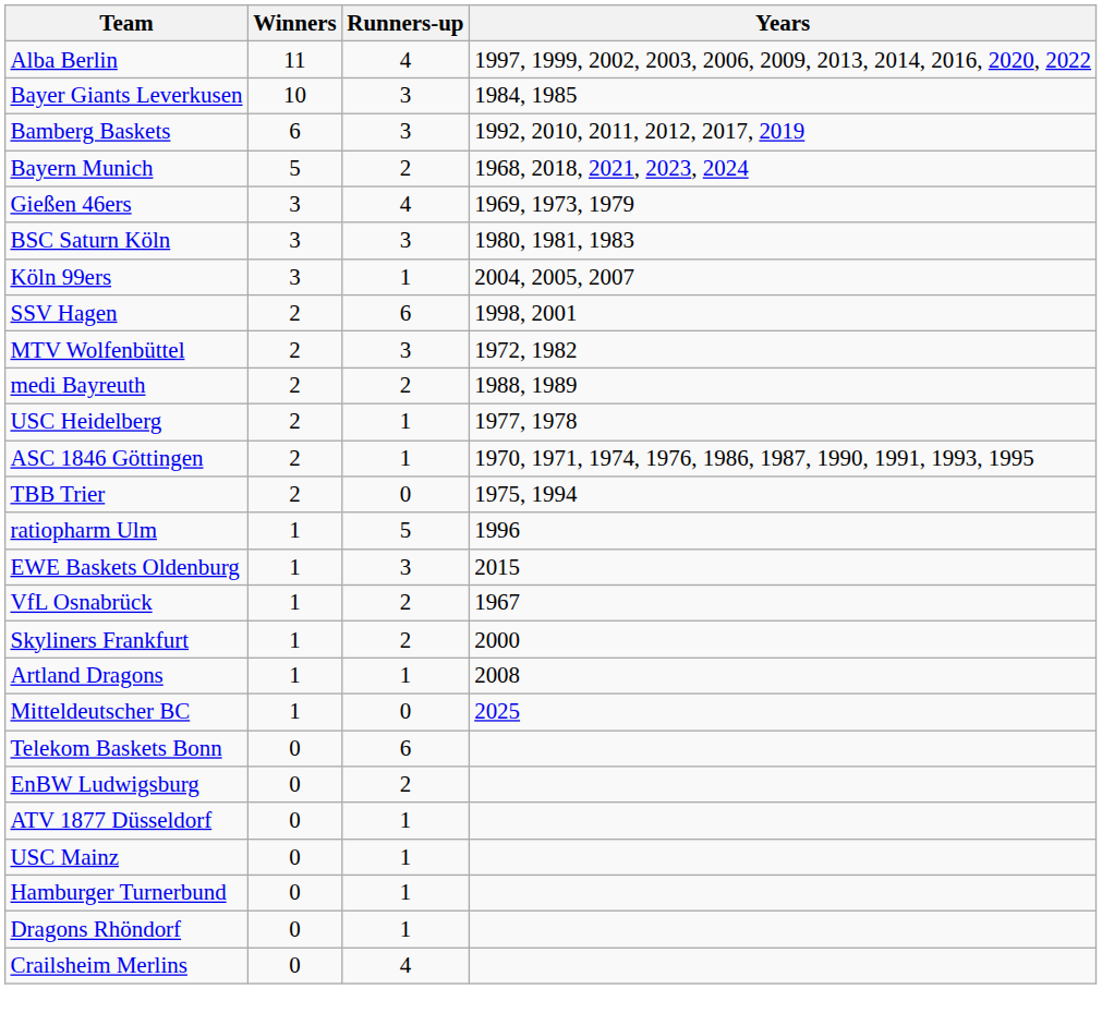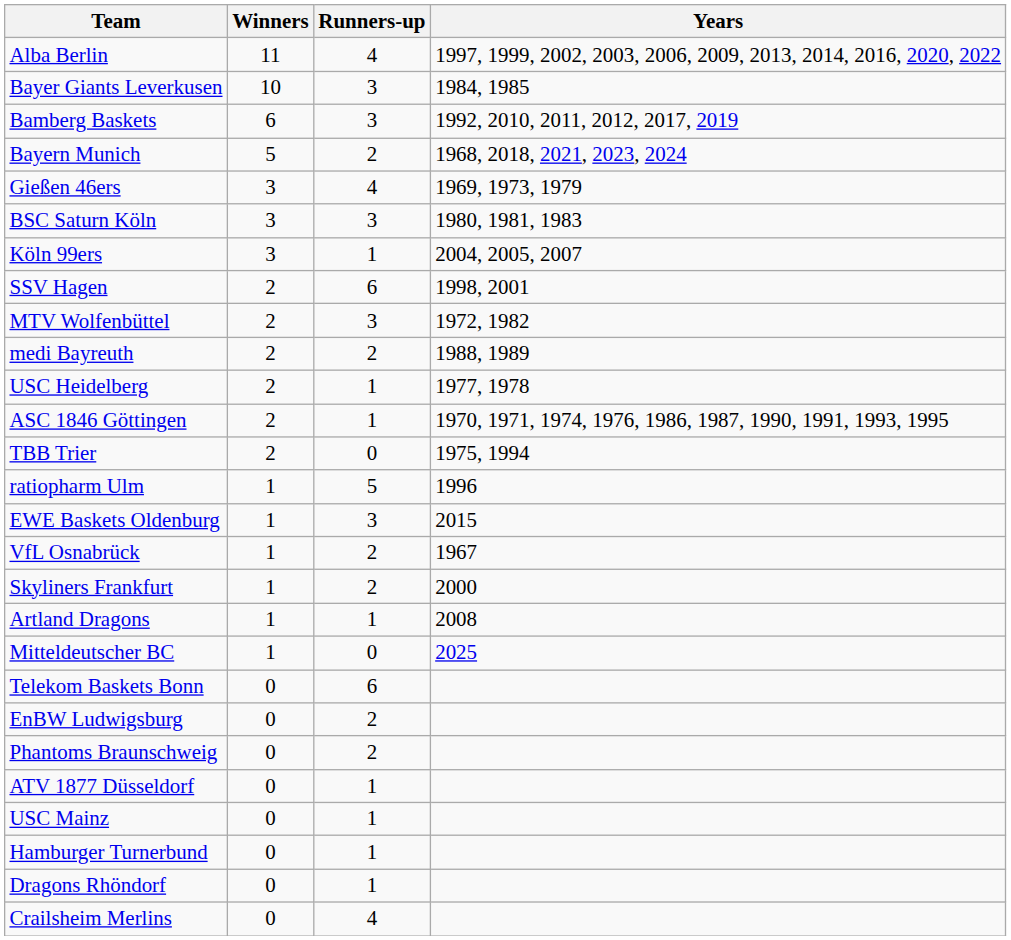+ row: Phantoms Braunschweig | 0 | 2
